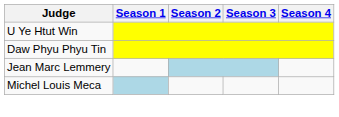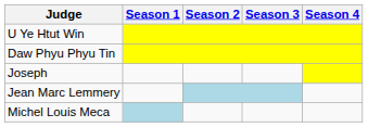+ row: Joseph
